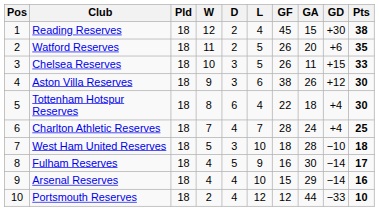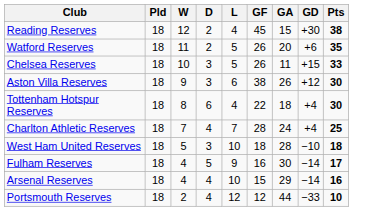- column: Pos | 1 | 2 | 3 | 4 | 5 | 6 | 7 | 8 | 9 | 10
